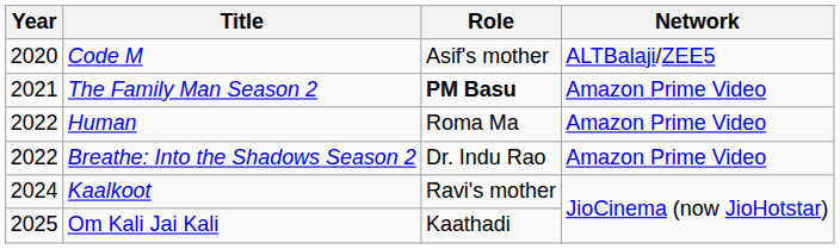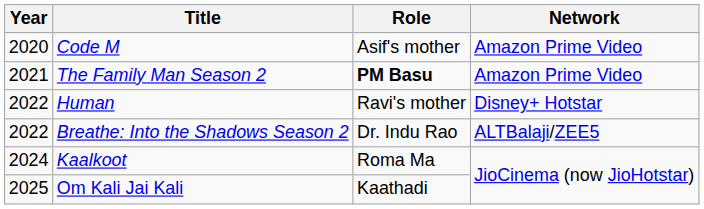Code M | Network: ALTBalaji/ZEE5 -> Amazon Prime Video
Human | Role: Roma Ma -> Ravi's mother
Human | Network: Amazon Prime Video -> Disney+ Hotstar
Breathe: Into the Shadows Season 2 | Network: Amazon Prime Video -> ALTBalaji/ZEE5
Kaalkoot | Role: Ravi's mother -> Roma Ma
